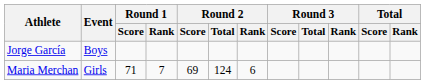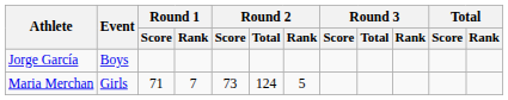Maria Merchan | Round 2 / Score: 69 -> 73
Maria Merchan | Round 2 / Rank: 6 -> 5
